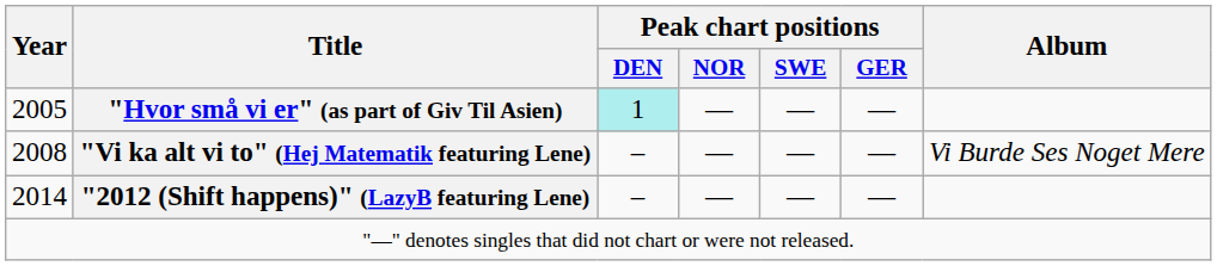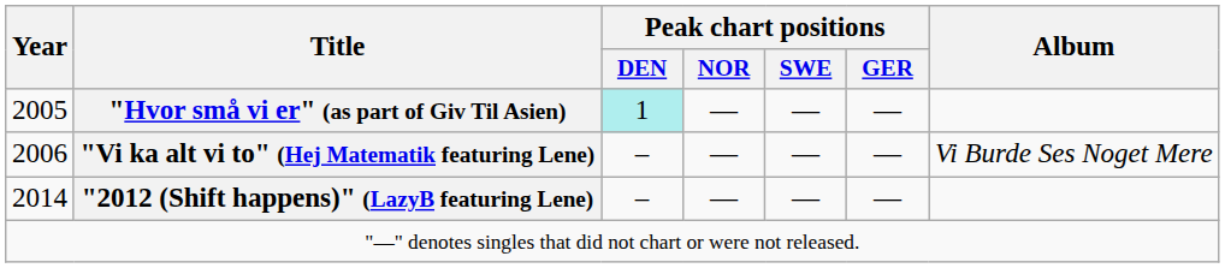"Vi ka alt vi to" (Hej Matematik featuring Lene) | Year: 2008 -> 2006
